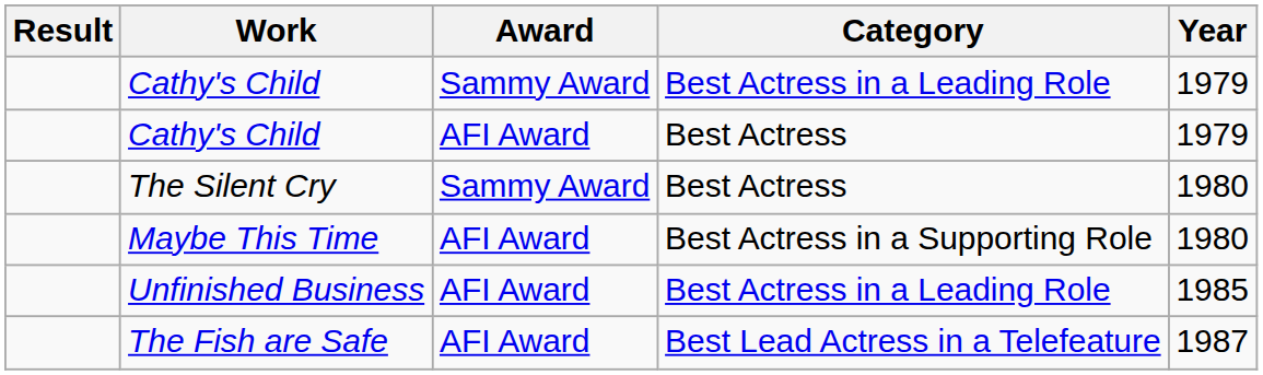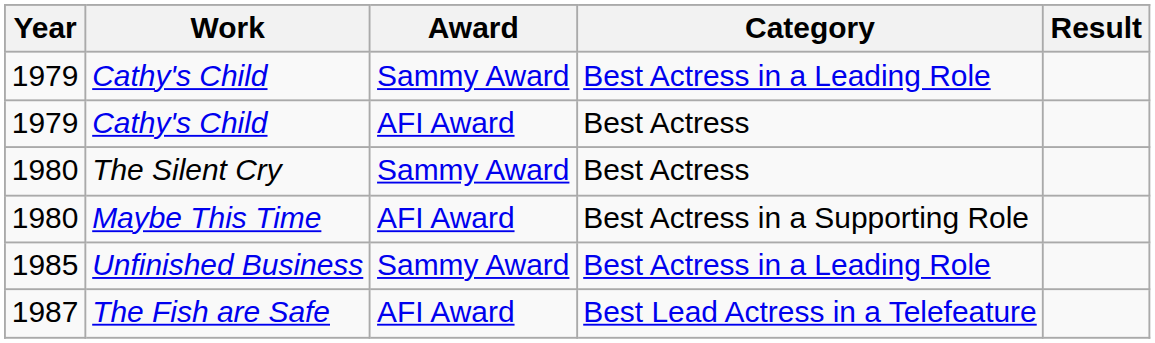columns swapped: Year <-> Result
Unfinished Business | Award: AFI Award -> Sammy Award
